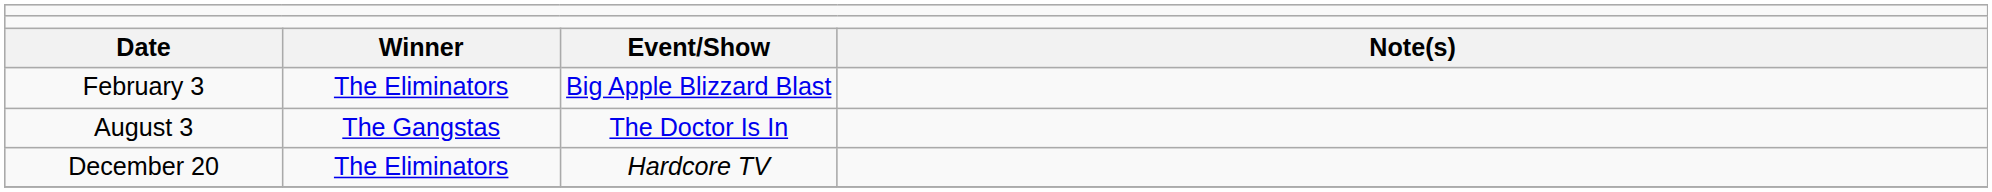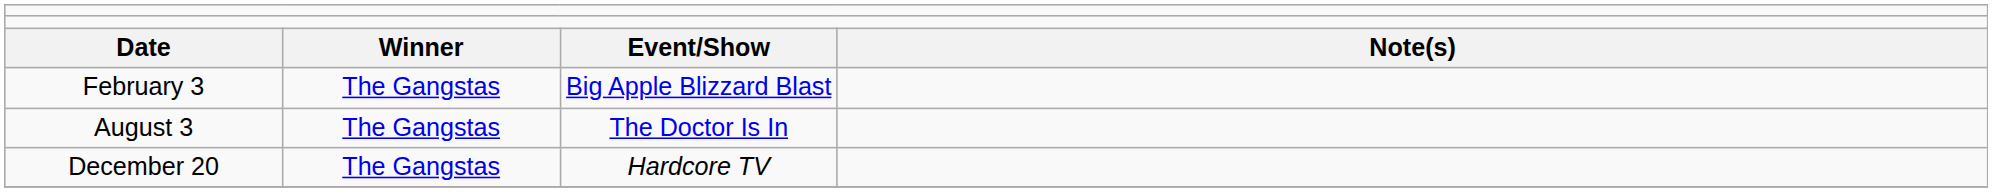February 3 | column 2: The Eliminators -> The Gangstas
December 20 | column 2: The Eliminators -> The Gangstas
